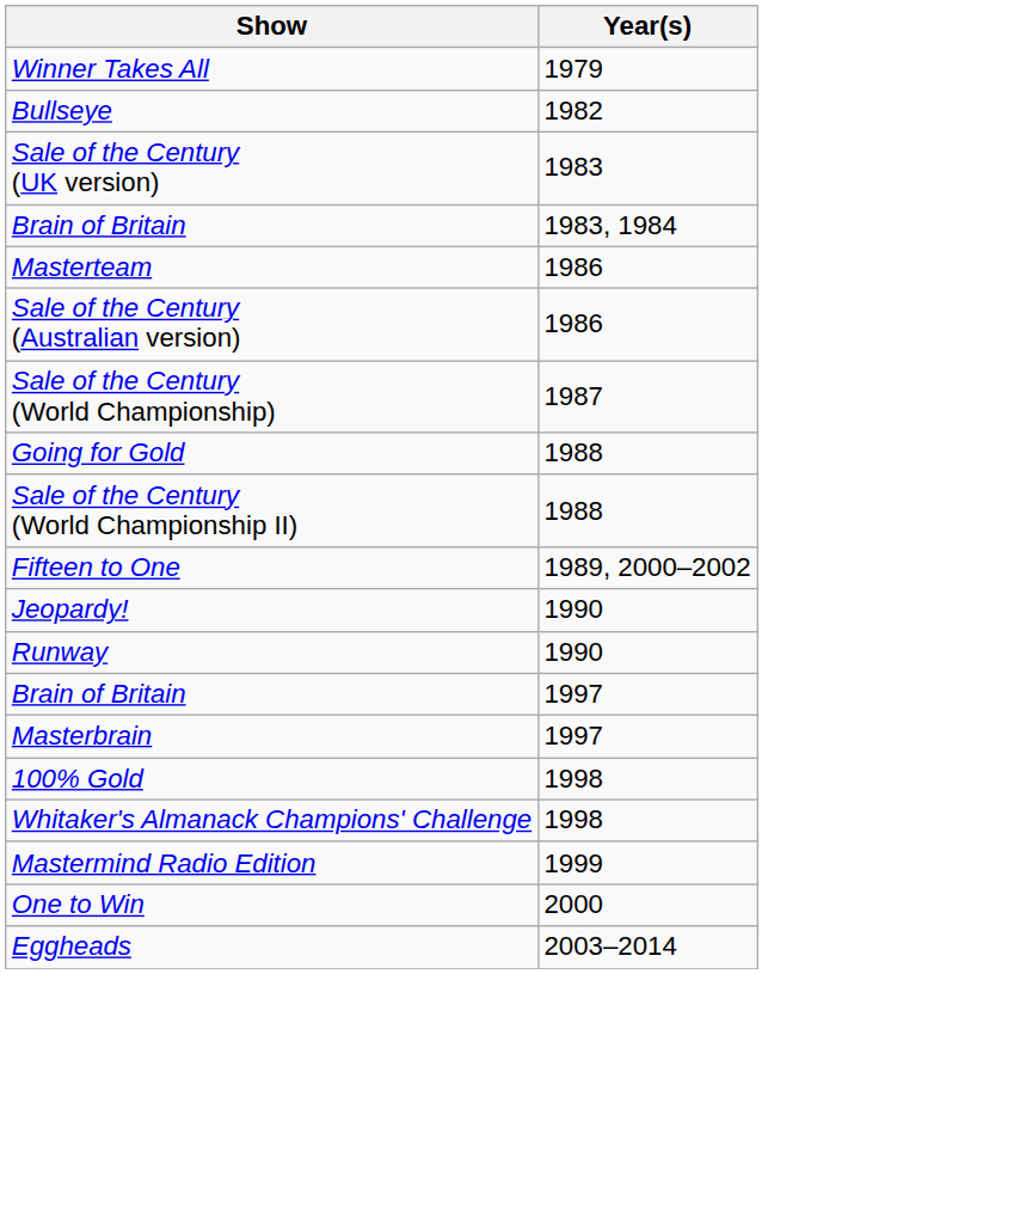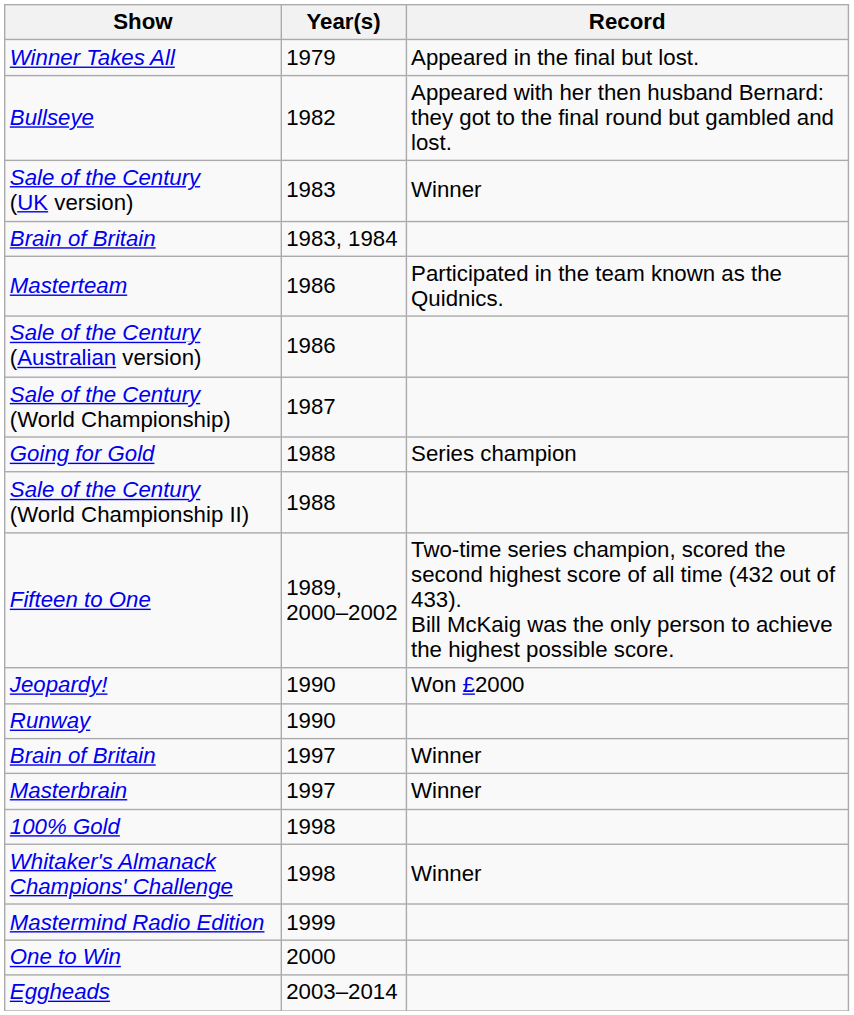+ column: Record | Appeared in the final but lost. | Appeared with her then husband Bernard: they got to the final round but gambled and lost. | Winner | Participated in the team known as the Quidnics. | Series champion | Two-time series champion, scored the second highest score of all time (432 out of 433). Bill McKaig was the only person to achieve the highest possible score. | Won £2000 | Winner | Winner | Winner
